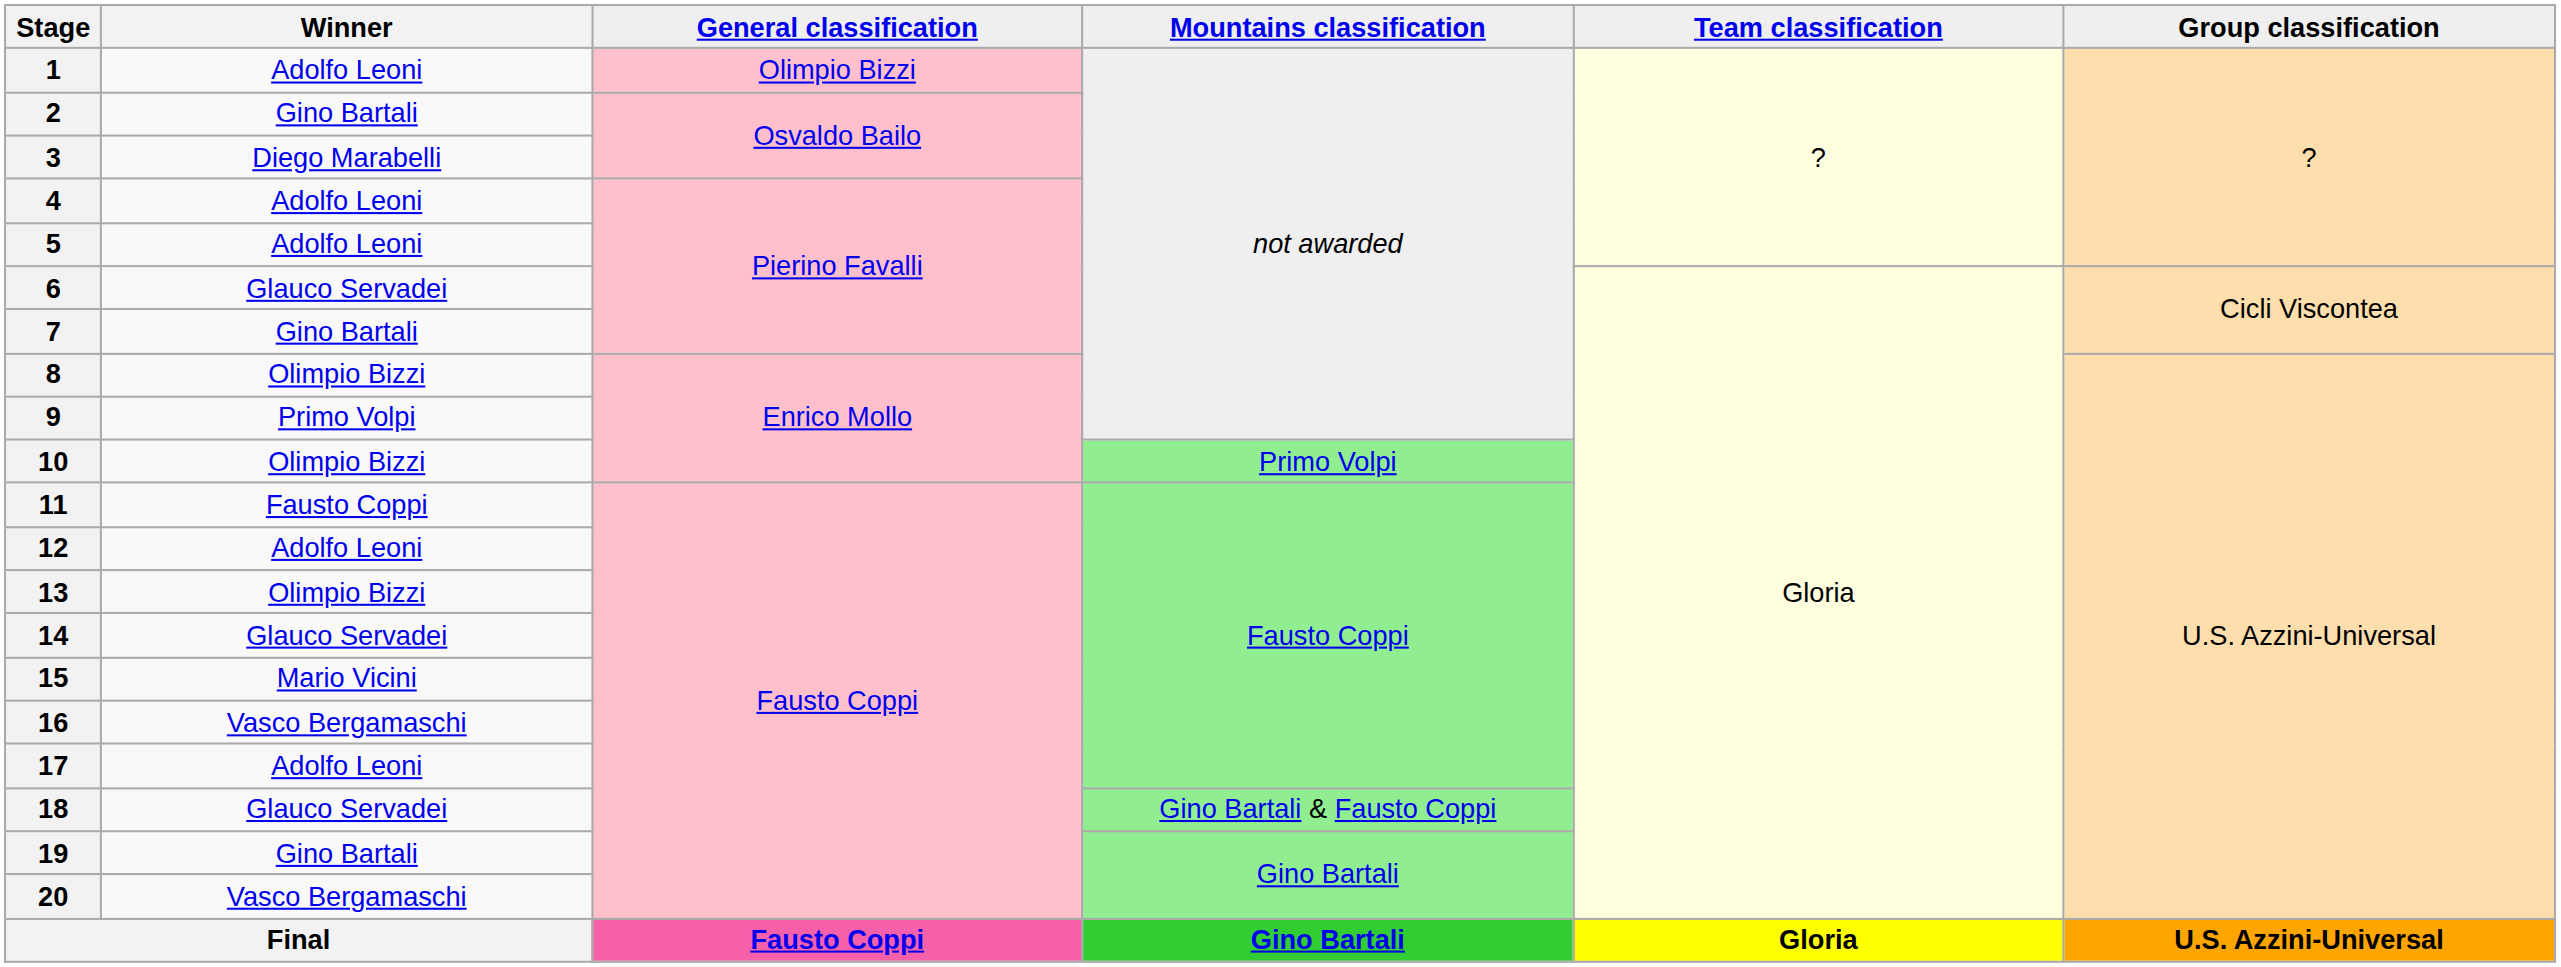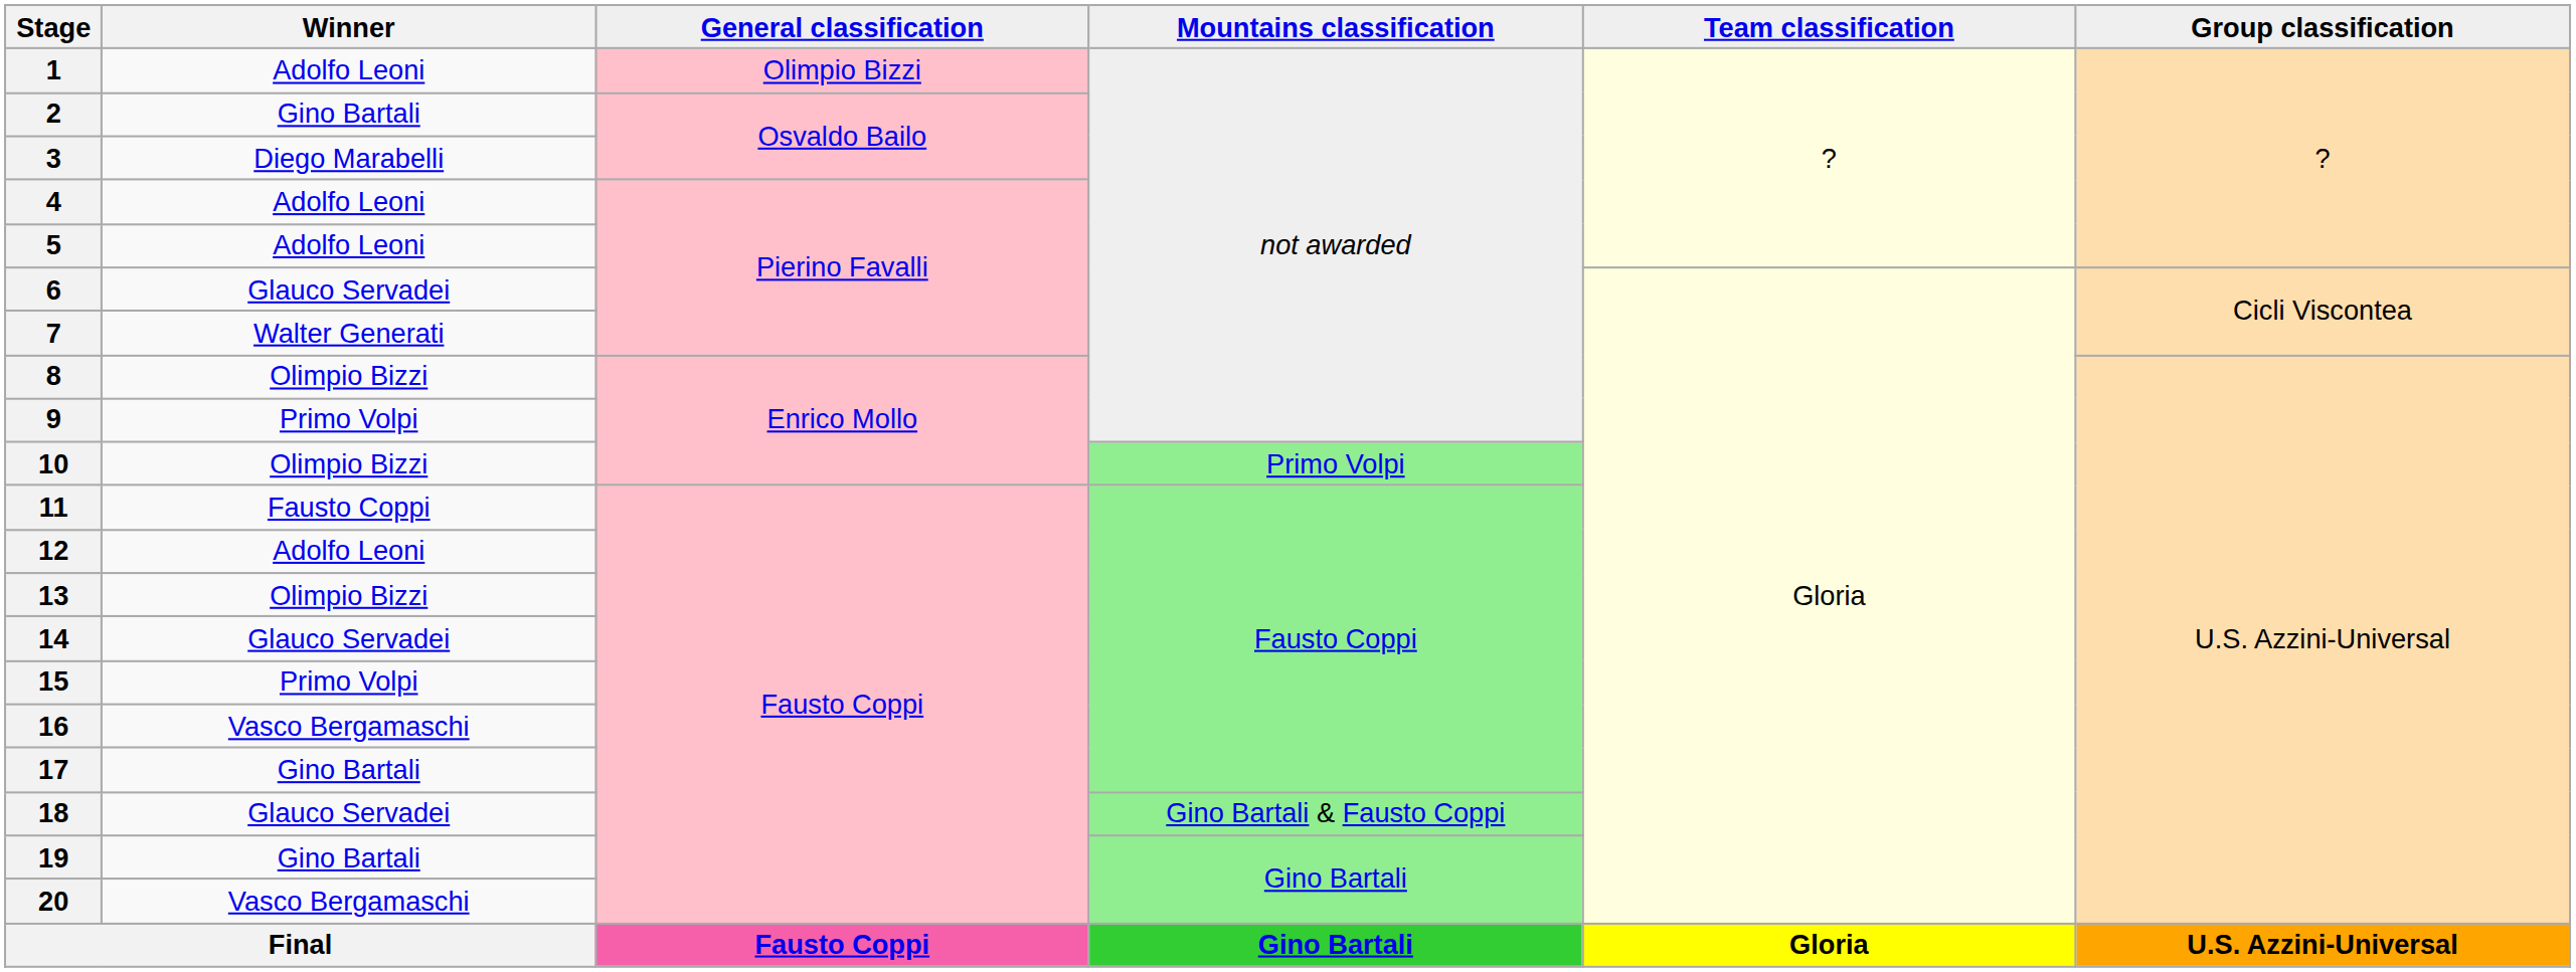7 | Winner: Gino Bartali -> Walter Generati
15 | Winner: Mario Vicini -> Primo Volpi
17 | Winner: Adolfo Leoni -> Gino Bartali
